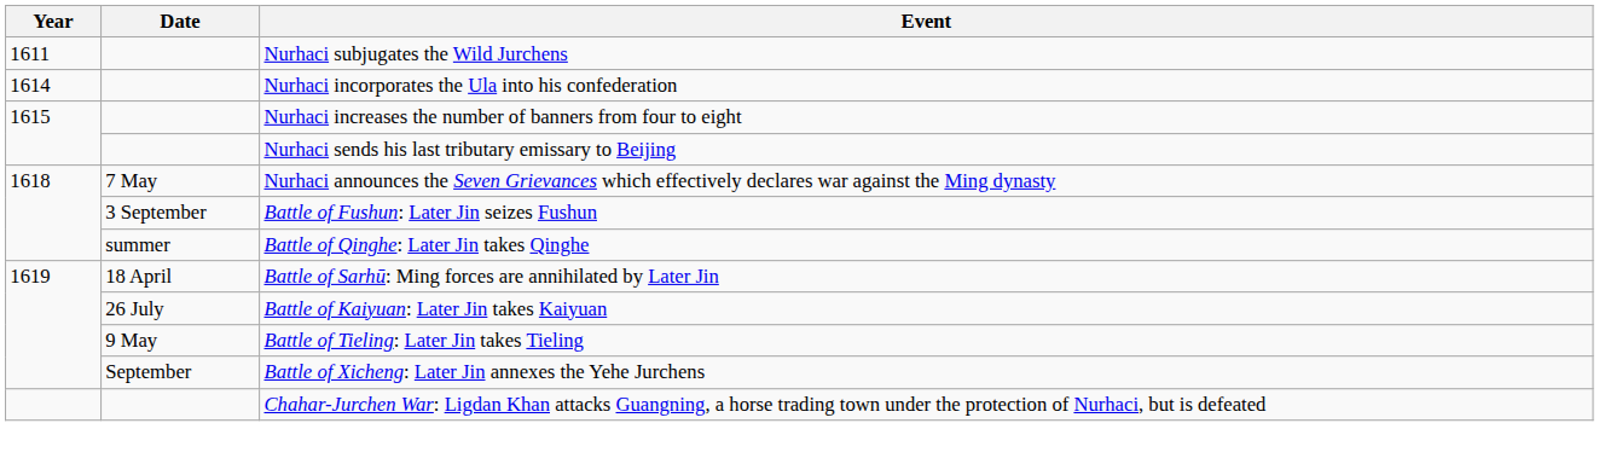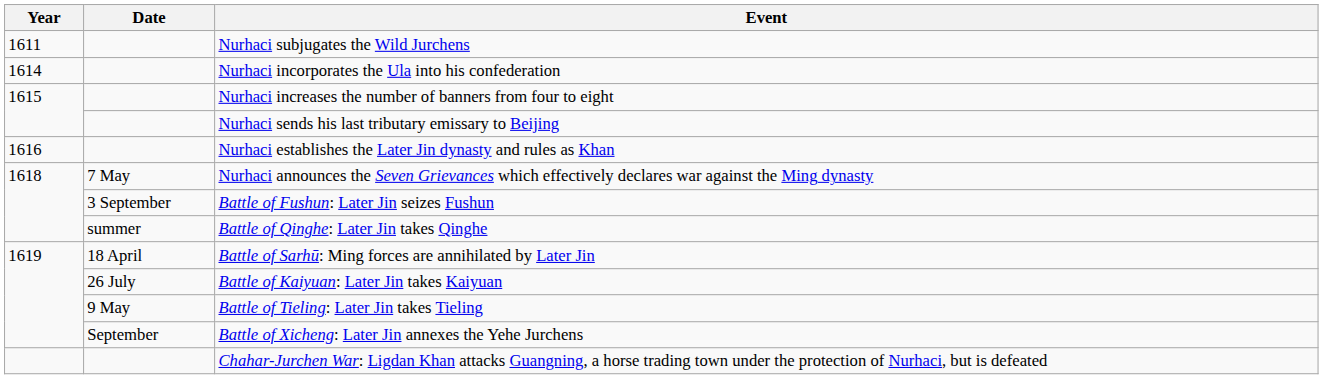+ row: 1616 | Nurhaci establishes the Later Jin dynasty and rules as Khan
